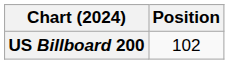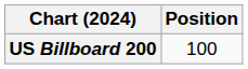US Billboard 200 | Position: 102 -> 100
